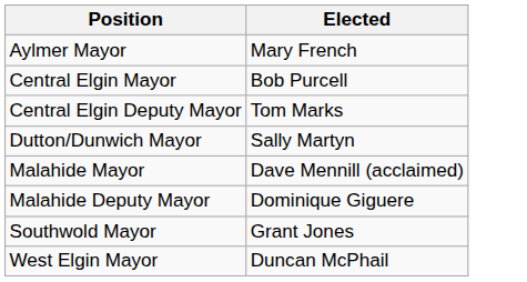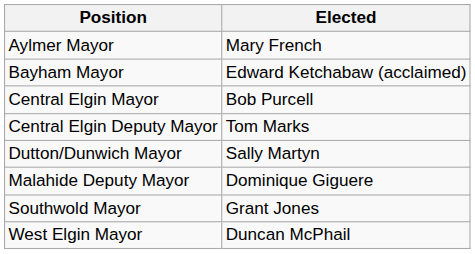+ row: Bayham Mayor | Edward Ketchabaw (acclaimed)
- row: Malahide Mayor | Dave Mennill (acclaimed)
